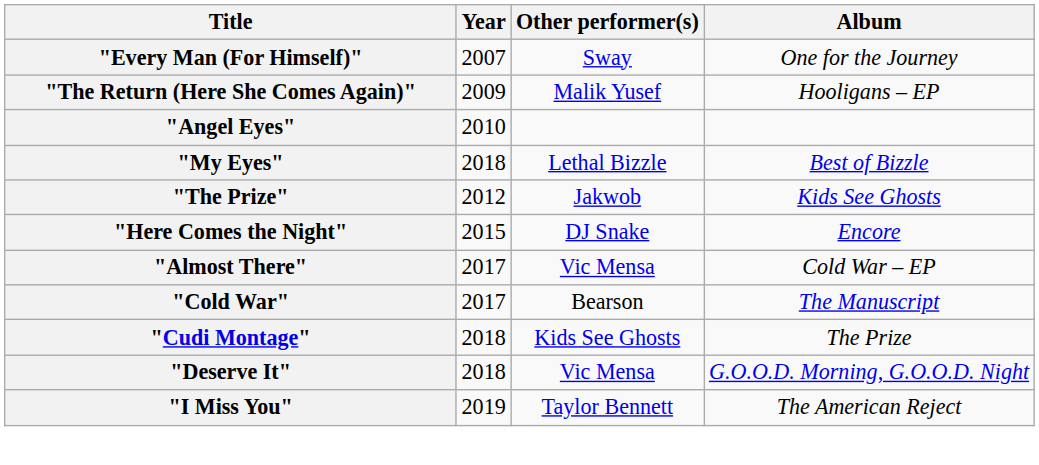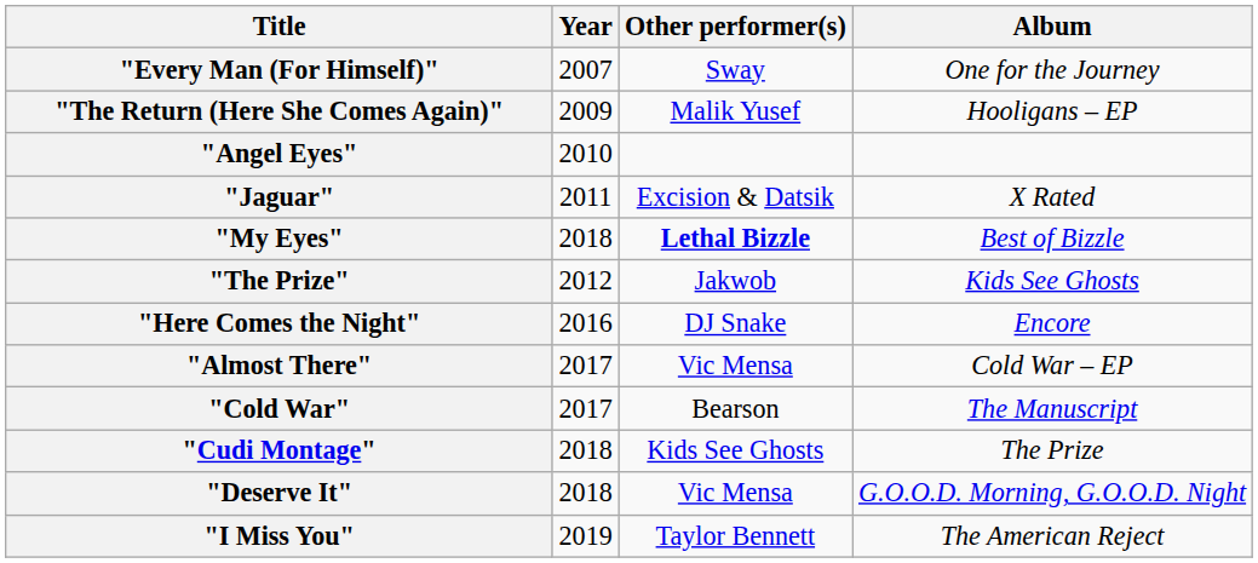+ row: "Jaguar" | 2011 | Excision & Datsik | X Rated
"My Eyes" | Other performer(s): normal -> bold
"Here Comes the Night" | Year: 2015 -> 2016
